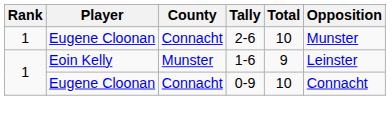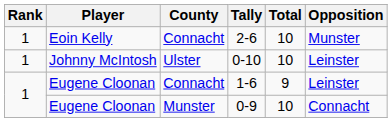2-6 | Player: Eugene Cloonan -> Eoin Kelly
+ row: 1 | Johnny McIntosh | Ulster | 0-10 | 10 | Leinster
1-6 | Player: Eoin Kelly -> Eugene Cloonan
1-6 | County: Munster -> Connacht
0-9 | County: Connacht -> Munster
